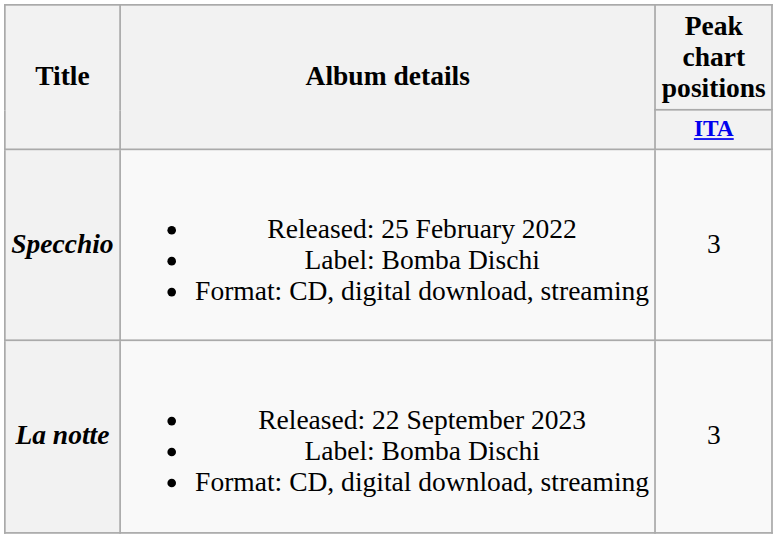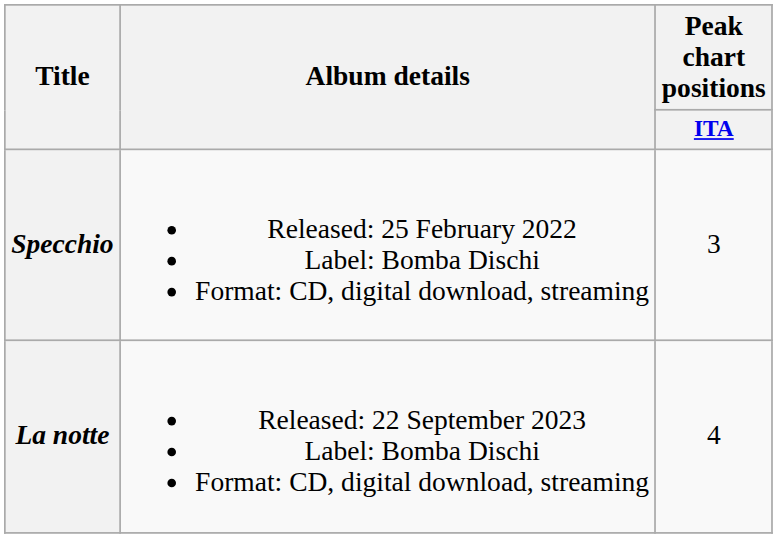La notte | Peak chart positions / ITA: 3 -> 4
